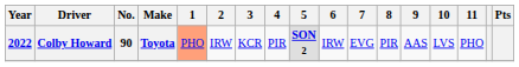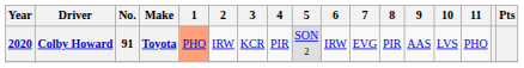Colby Howard | Year: 2022 -> 2020
Colby Howard | No.: 90 -> 91
Colby Howard | 5: bold -> normal
